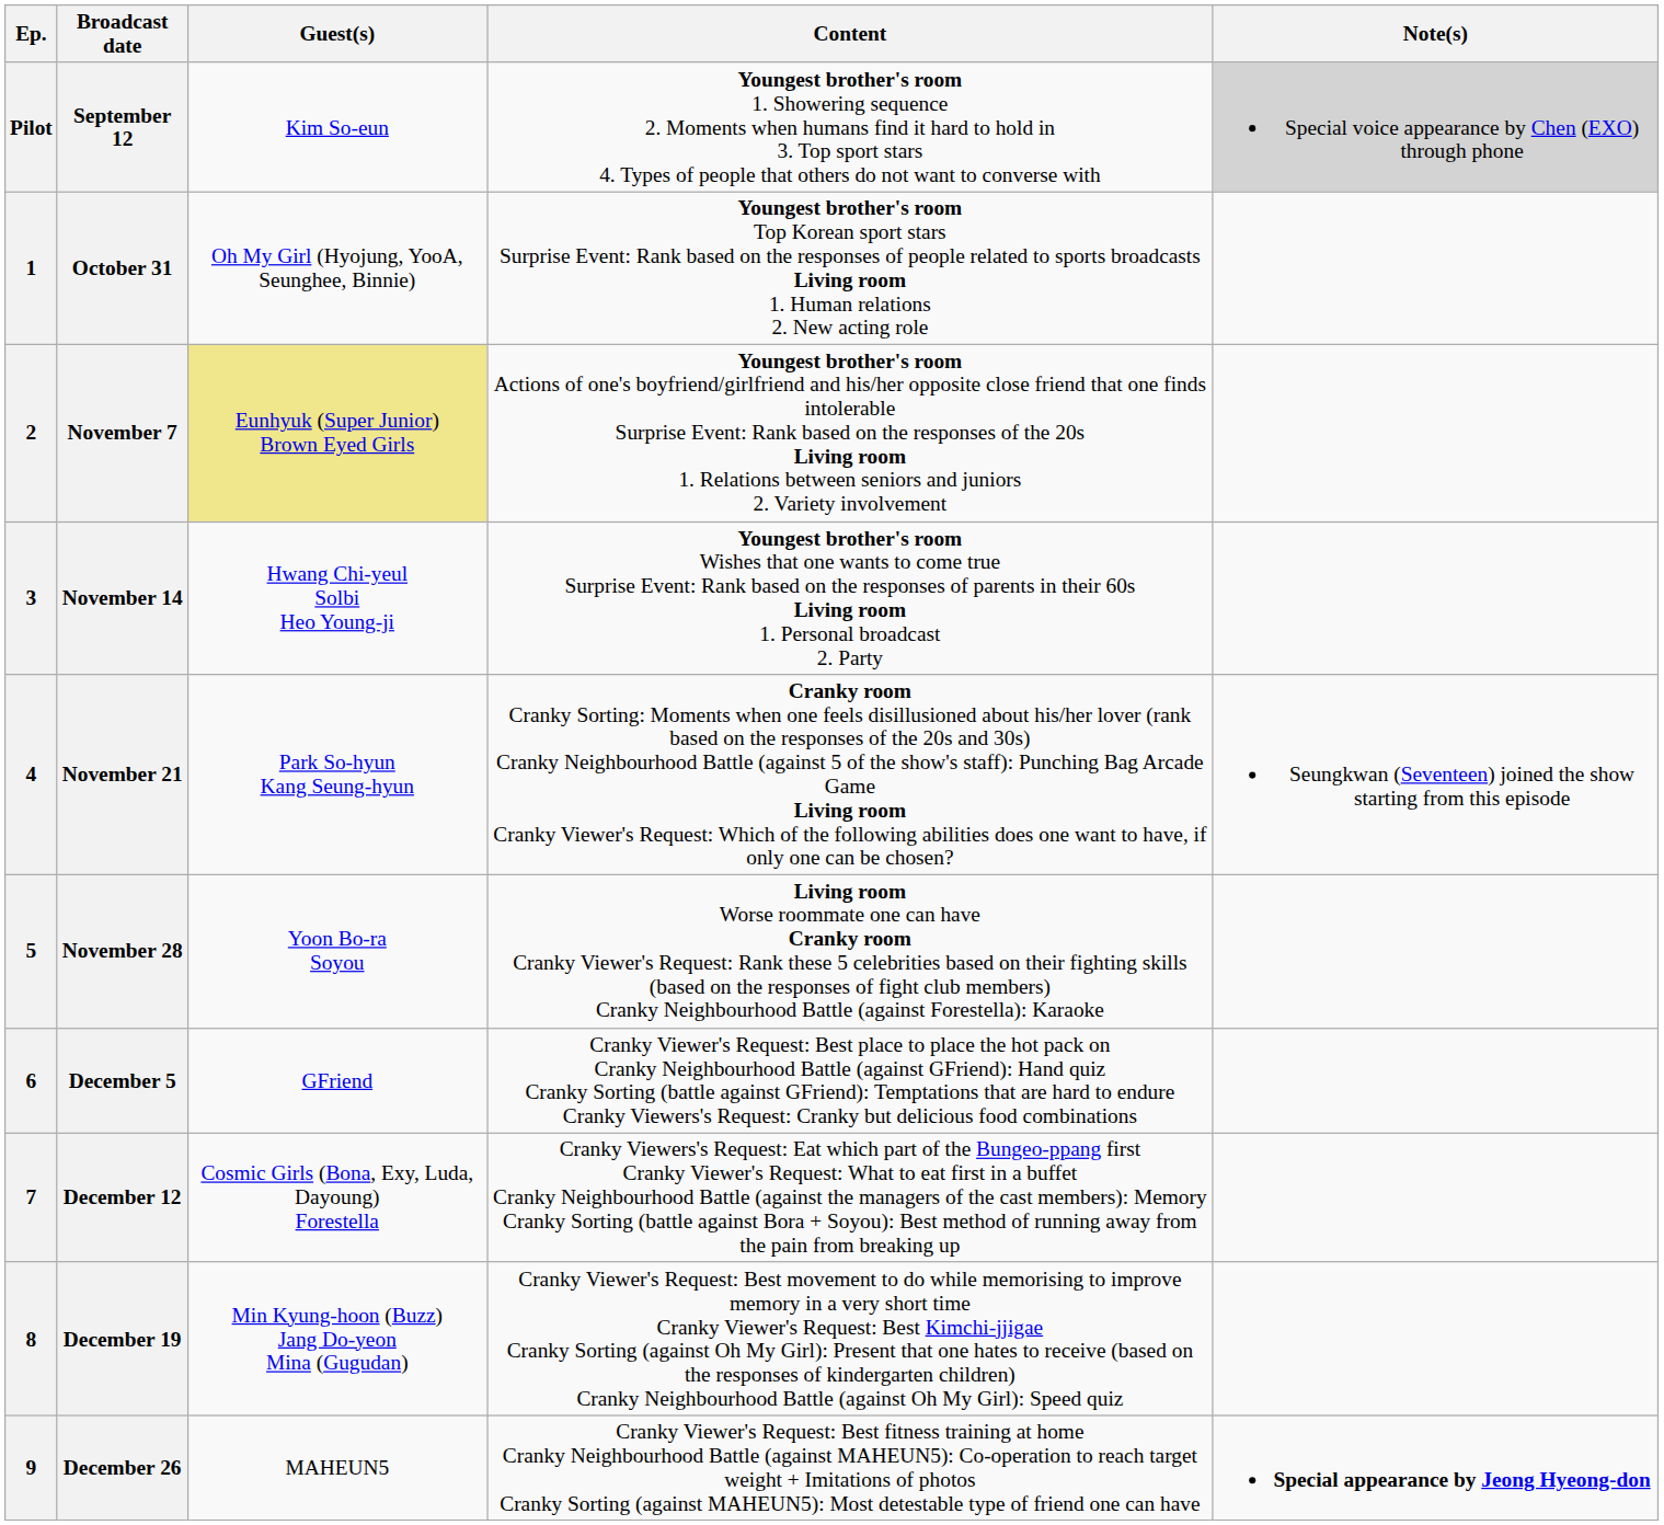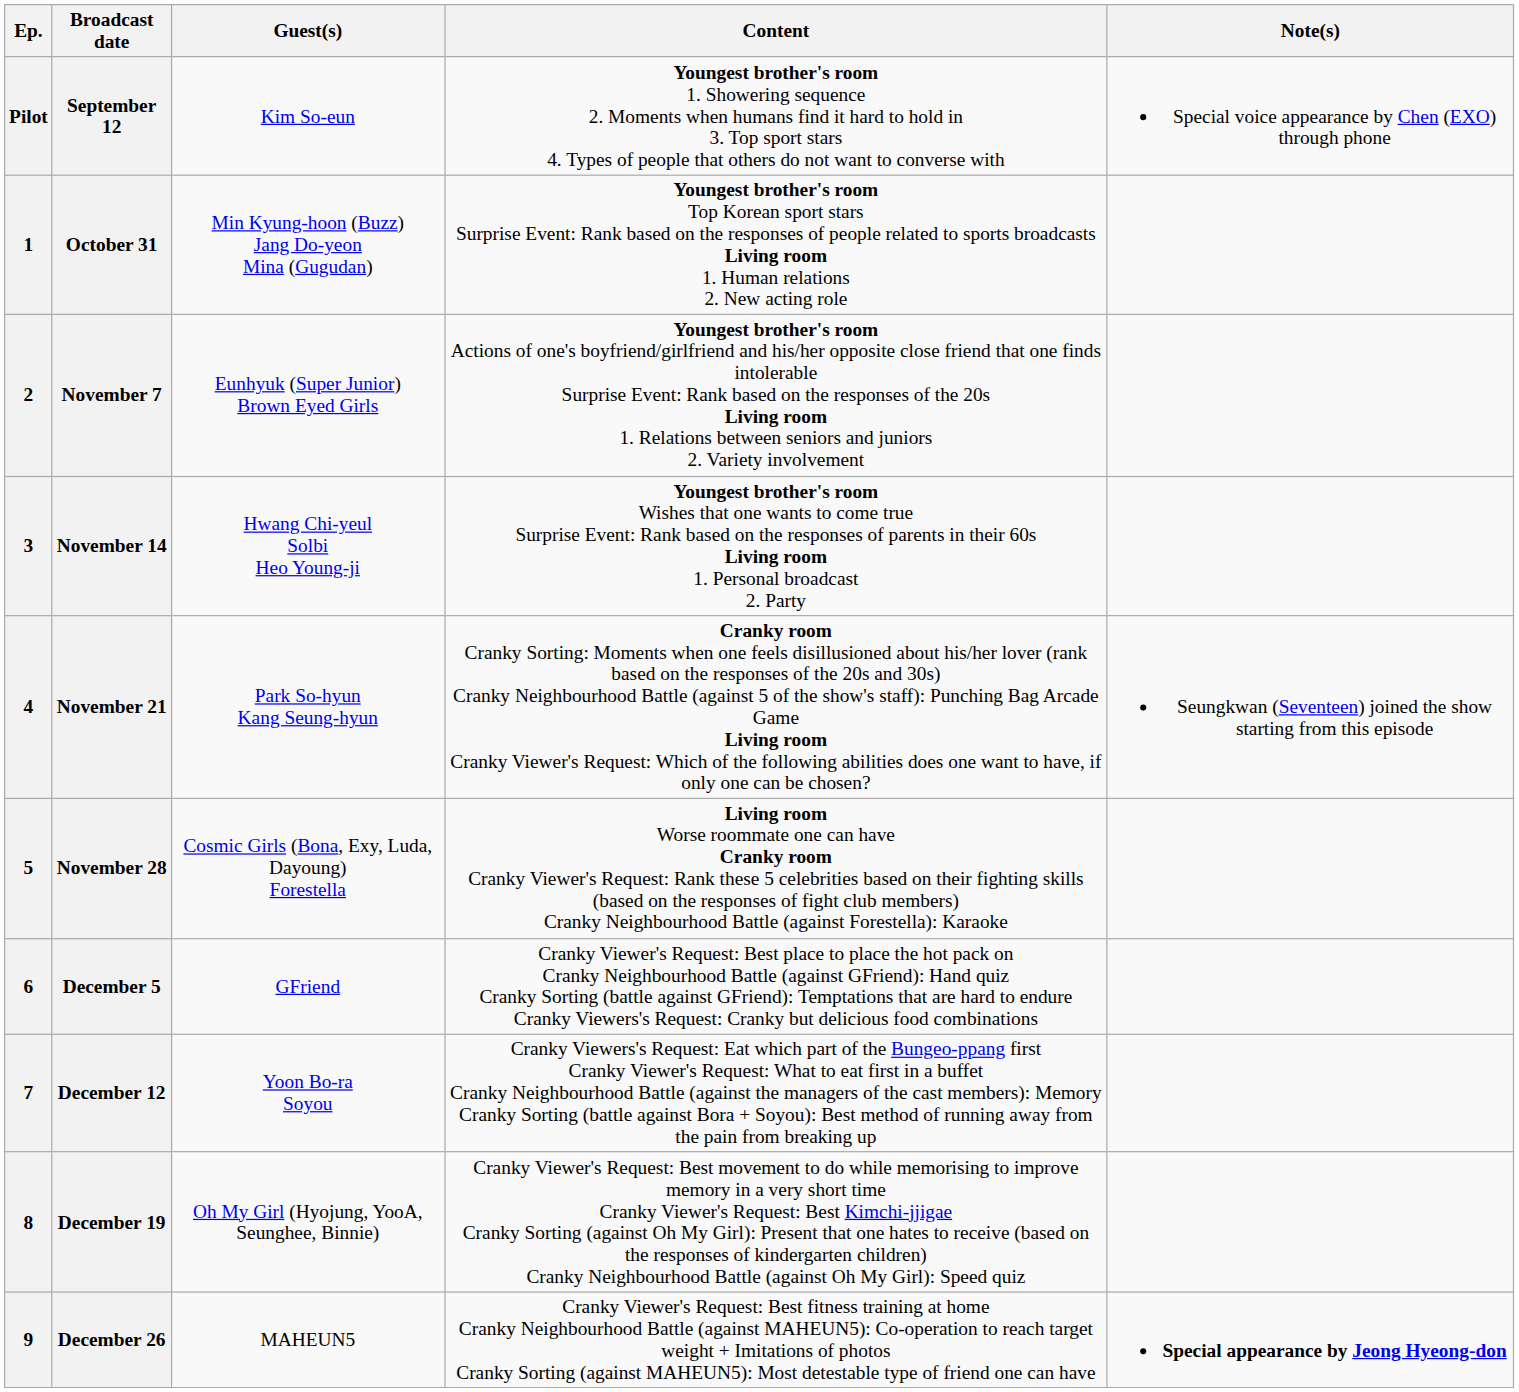September 12 | Note(s): lightgrey background -> no background
October 31 | Guest(s): Oh My Girl (Hyojung, YooA, Seunghee, Binnie) -> Min Kyung-hoon (Buzz) Jang Do-yeon Mina (Gugudan)
November 7 | Guest(s): khaki background -> no background
November 28 | Guest(s): Yoon Bo-ra Soyou -> Cosmic Girls (Bona, Exy, Luda, Dayoung) Forestella
December 12 | Guest(s): Cosmic Girls (Bona, Exy, Luda, Dayoung) Forestella -> Yoon Bo-ra Soyou
December 19 | Guest(s): Min Kyung-hoon (Buzz) Jang Do-yeon Mina (Gugudan) -> Oh My Girl (Hyojung, YooA, Seunghee, Binnie)
